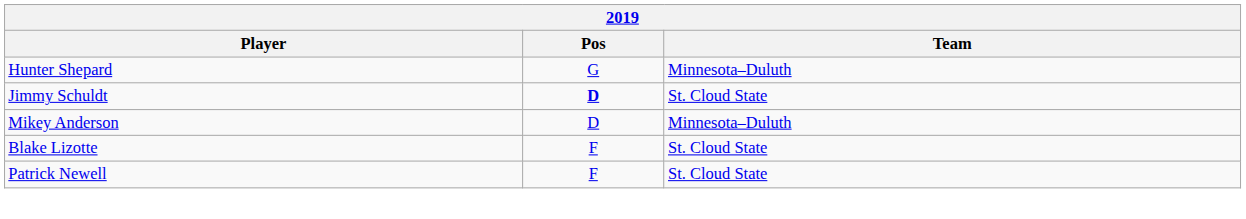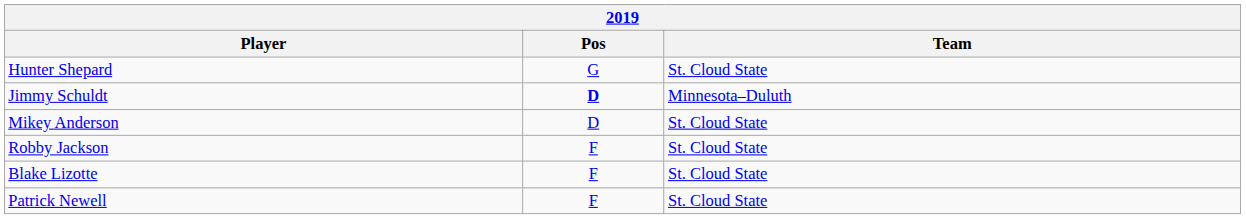Hunter Shepard | Team: Minnesota–Duluth -> St. Cloud State
Jimmy Schuldt | Team: St. Cloud State -> Minnesota–Duluth
Mikey Anderson | Team: Minnesota–Duluth -> St. Cloud State
+ row: Robby Jackson | F | St. Cloud State
